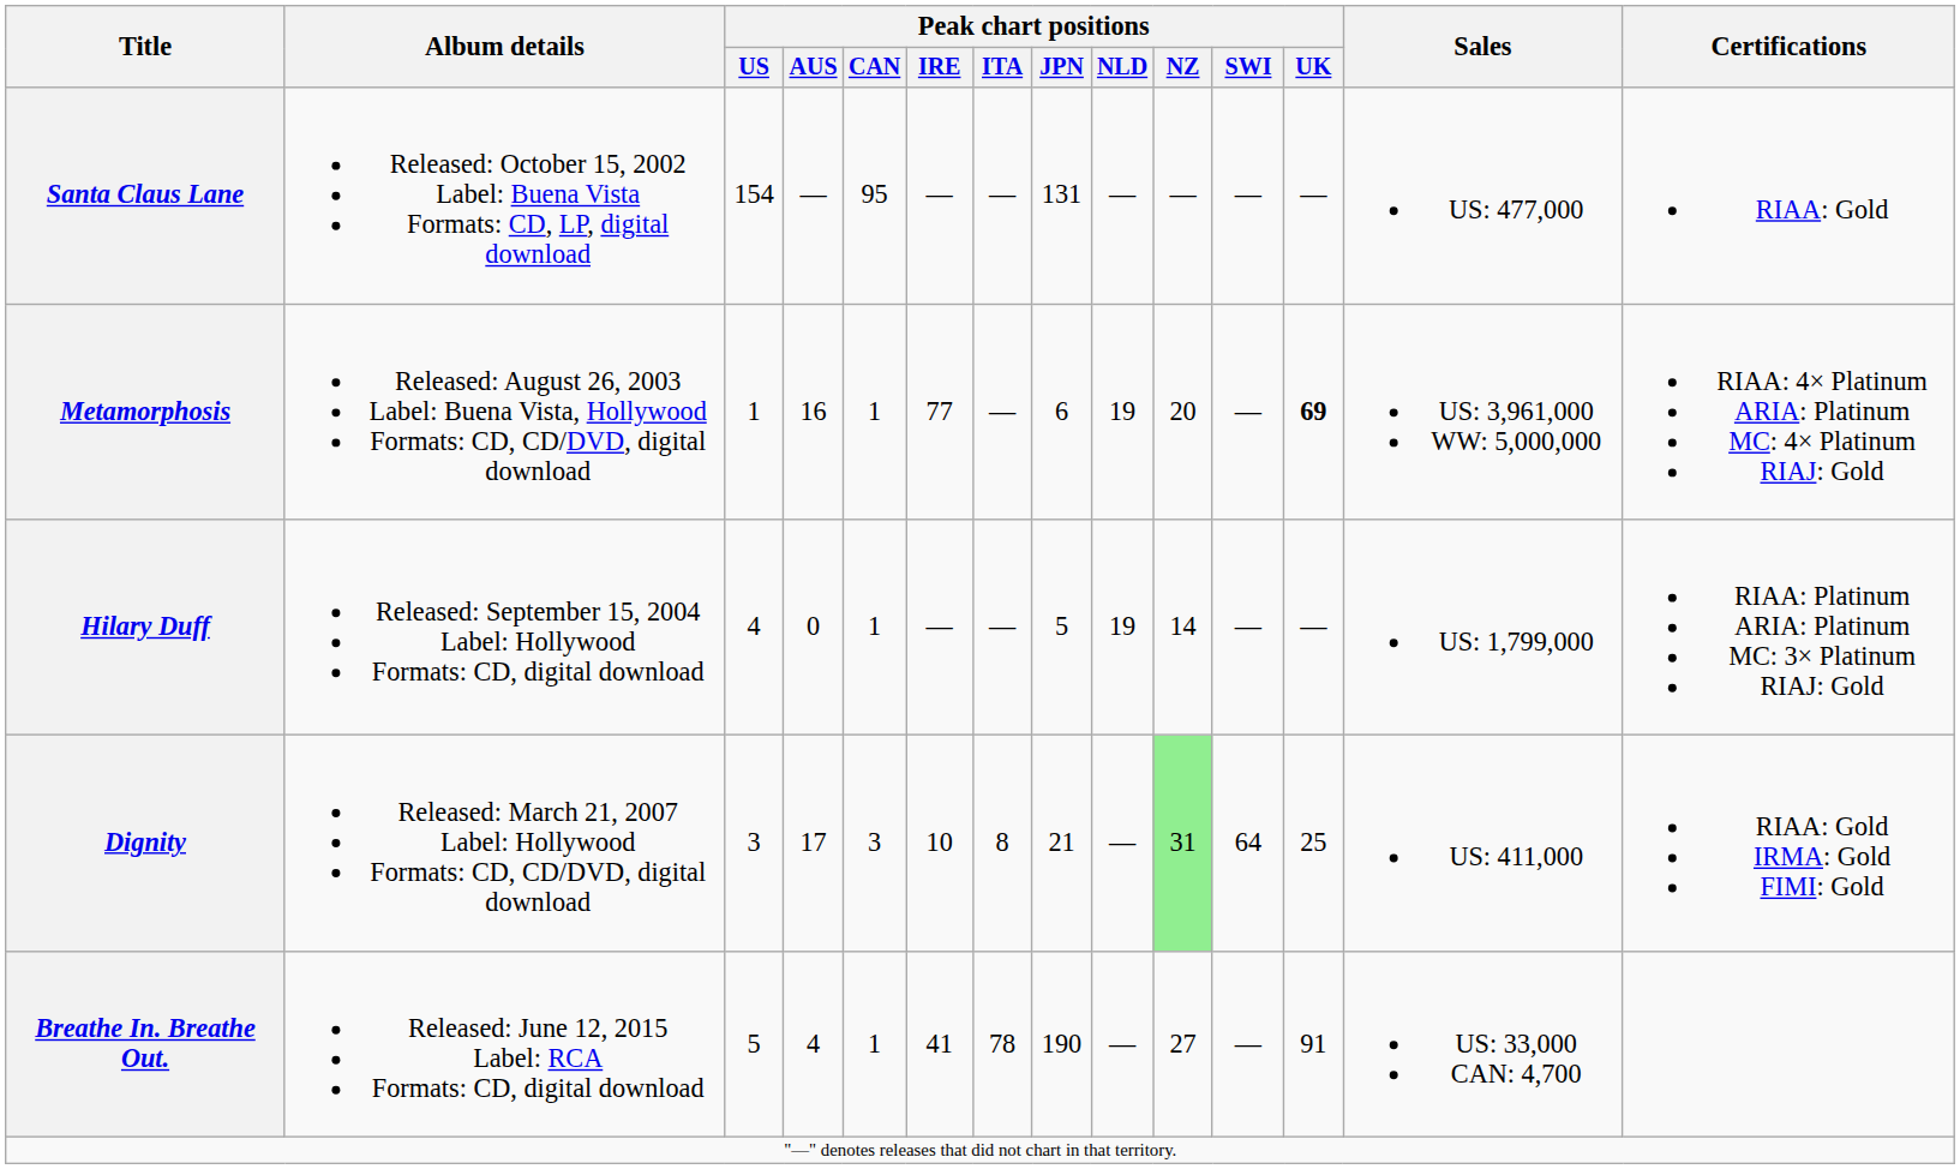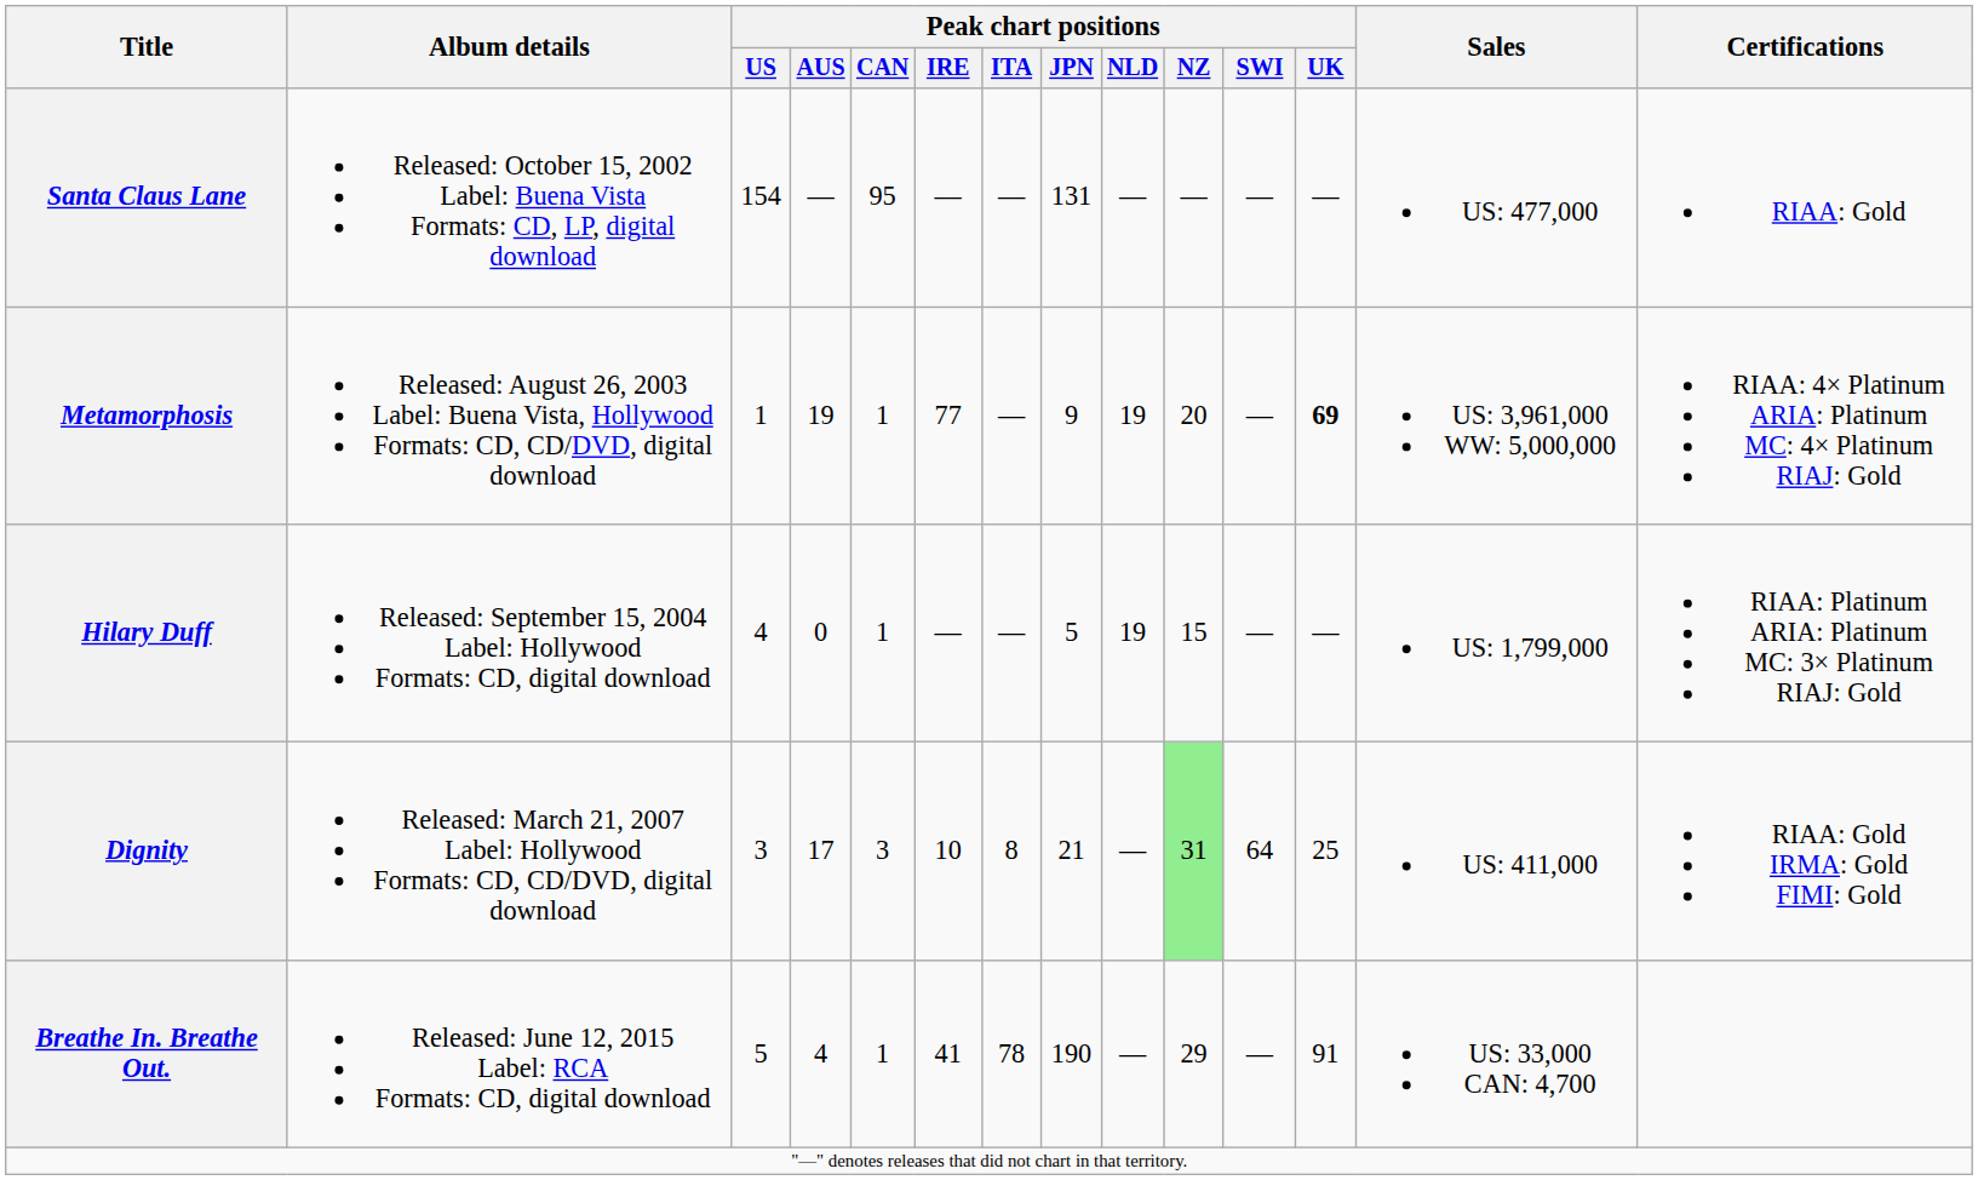Metamorphosis | Peak chart positions / AUS: 16 -> 19
Metamorphosis | Peak chart positions / JPN: 6 -> 9
Hilary Duff | Peak chart positions / NZ: 14 -> 15
Breathe In. Breathe Out. | Peak chart positions / NZ: 27 -> 29
